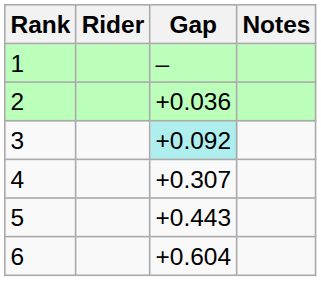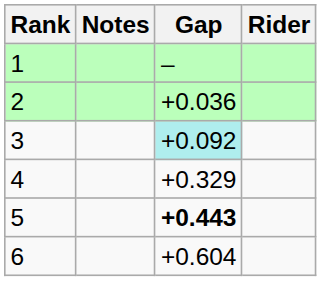columns swapped: Rider <-> Notes
4 | Gap: +0.307 -> +0.329
5 | Gap: normal -> bold
